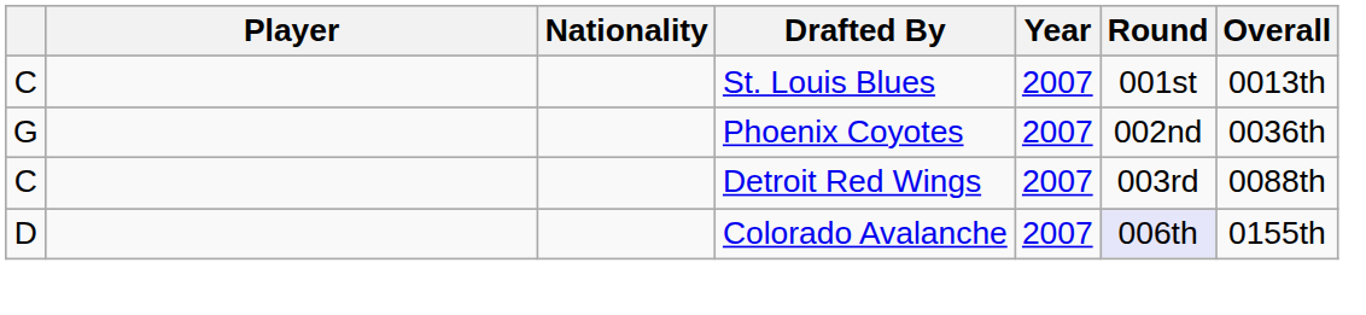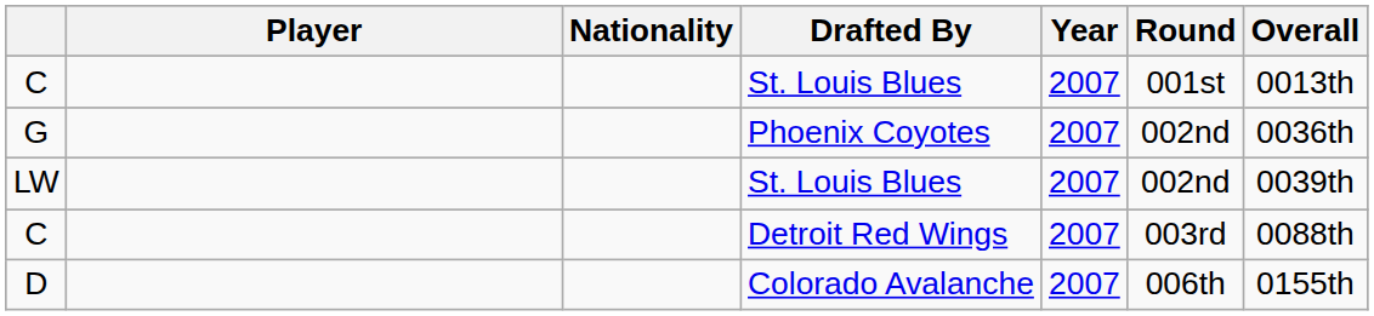+ row: LW | St. Louis Blues | 2007 | 002nd | 0039th
D | Round: lavender background -> no background
